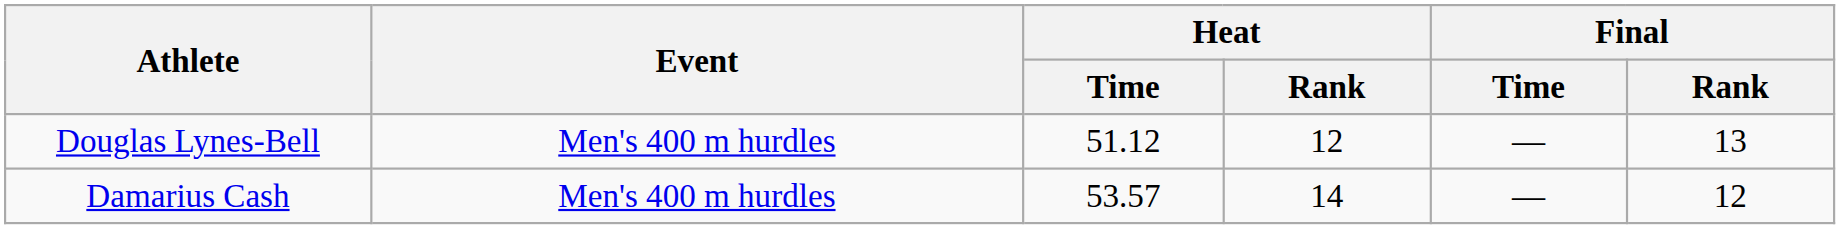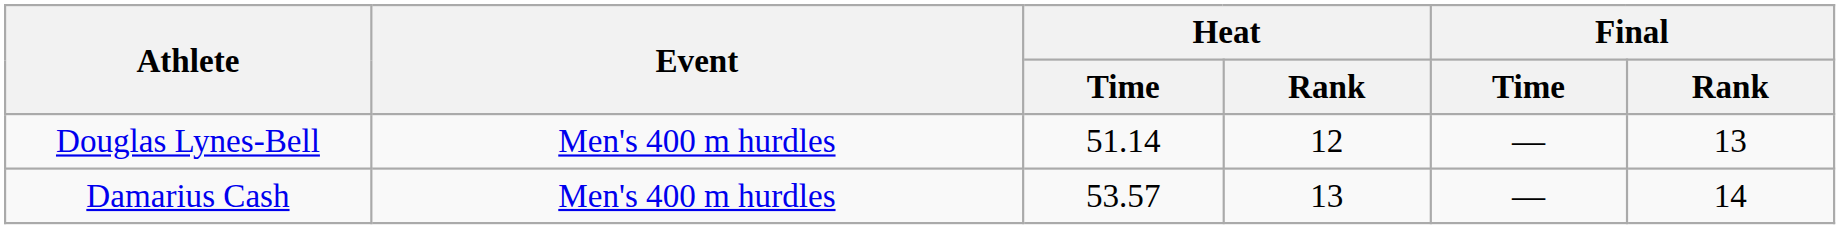Douglas Lynes-Bell | Heat / Time: 51.12 -> 51.14
Damarius Cash | Heat / Rank: 14 -> 13
Damarius Cash | Final / Rank: 12 -> 14
